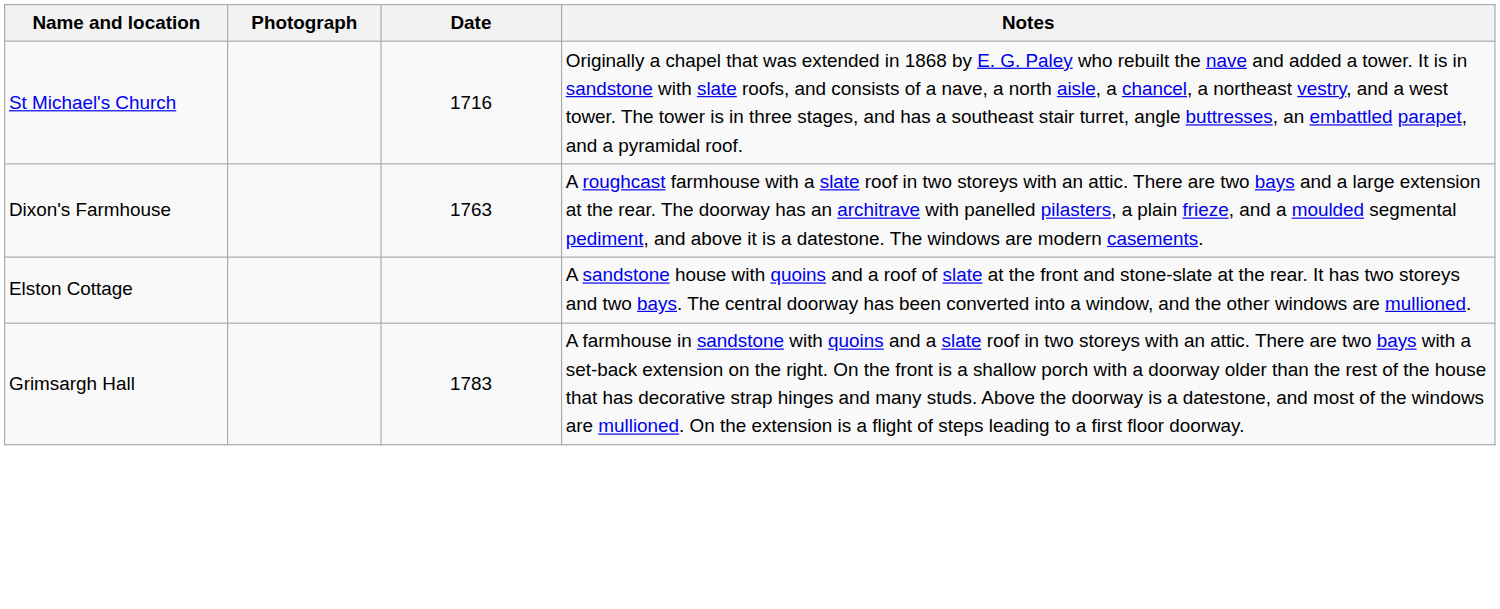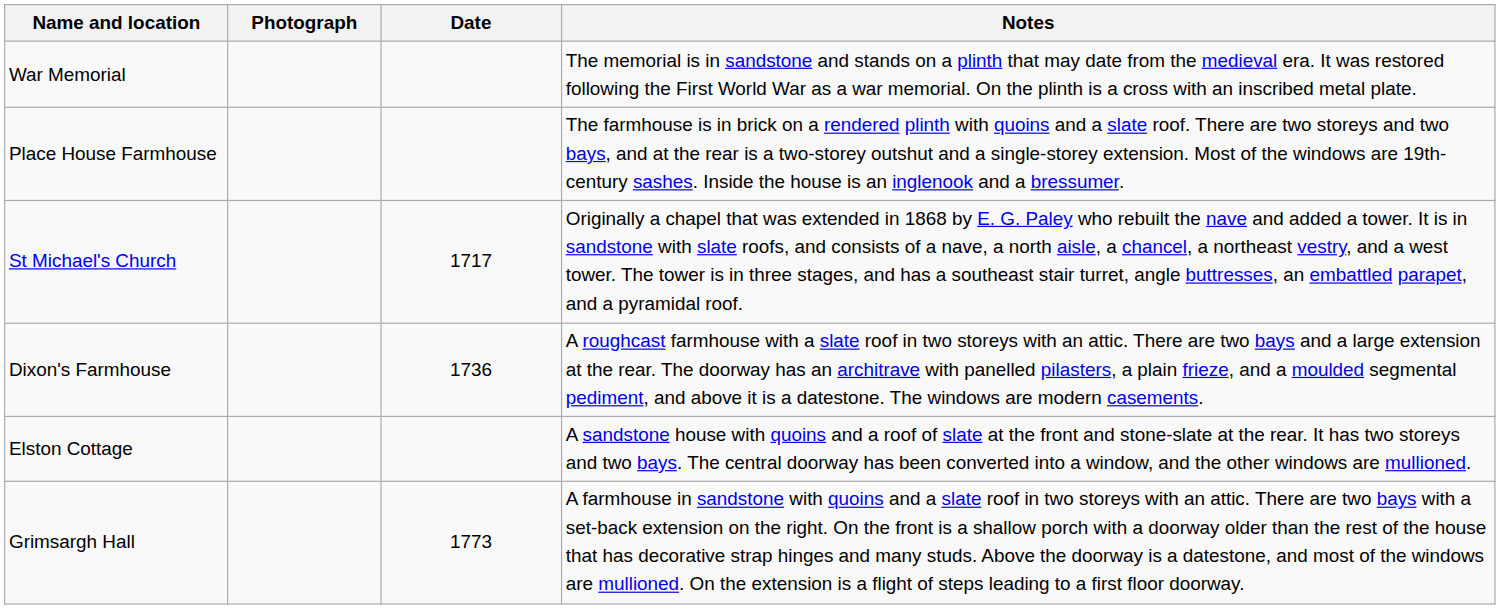+ row: War Memorial | The memorial is in sandstone and stands on a plinth that may date from the medieval era. It was restored following the First World War as a war memorial. On the plinth is a cross with an inscribed metal plate.
+ row: Place House Farmhouse | The farmhouse is in brick on a rendered plinth with quoins and a slate roof. There are two storeys and two bays, and at the rear is a two-storey outshut and a single-storey extension. Most of the windows are 19th-century sashes. Inside the house is an inglenook and a bressumer.
St Michael's Church | Date: 1716 -> 1717
Dixon's Farmhouse | Date: 1763 -> 1736
Grimsargh Hall | Date: 1783 -> 1773
